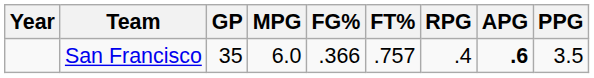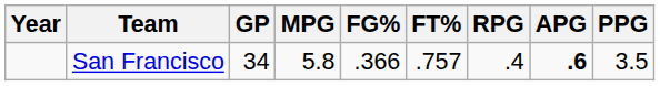San Francisco | GP: 35 -> 34
San Francisco | MPG: 6.0 -> 5.8
